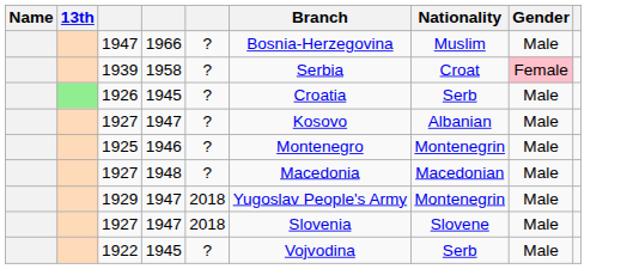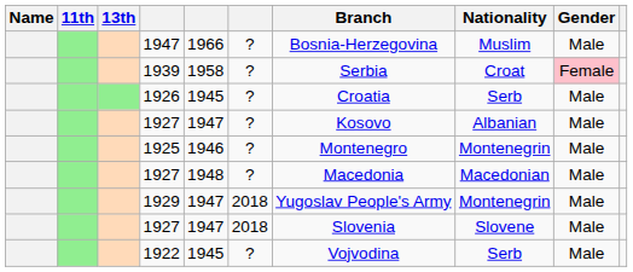+ column: 11th
